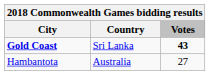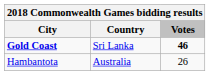Gold Coast | Votes: 43 -> 46
Hambantota | Votes: 27 -> 26
